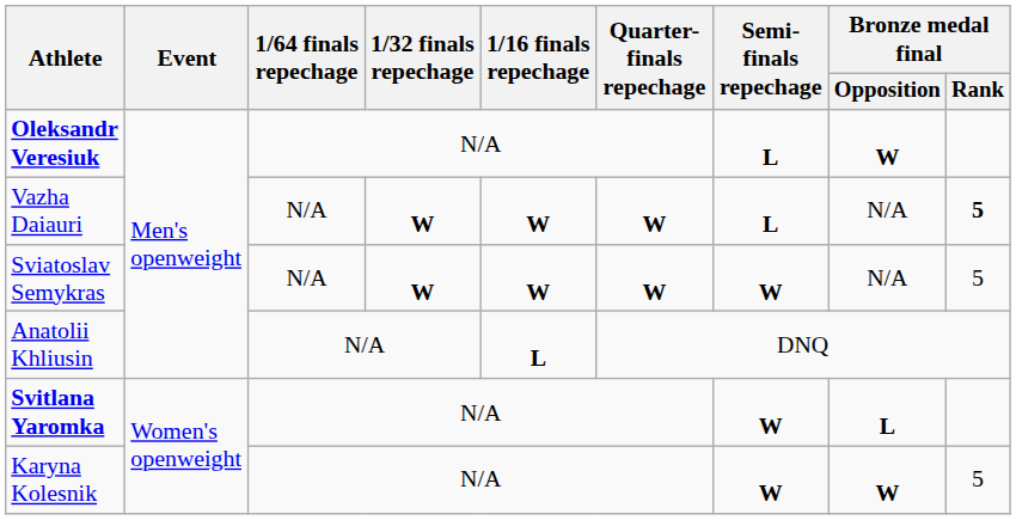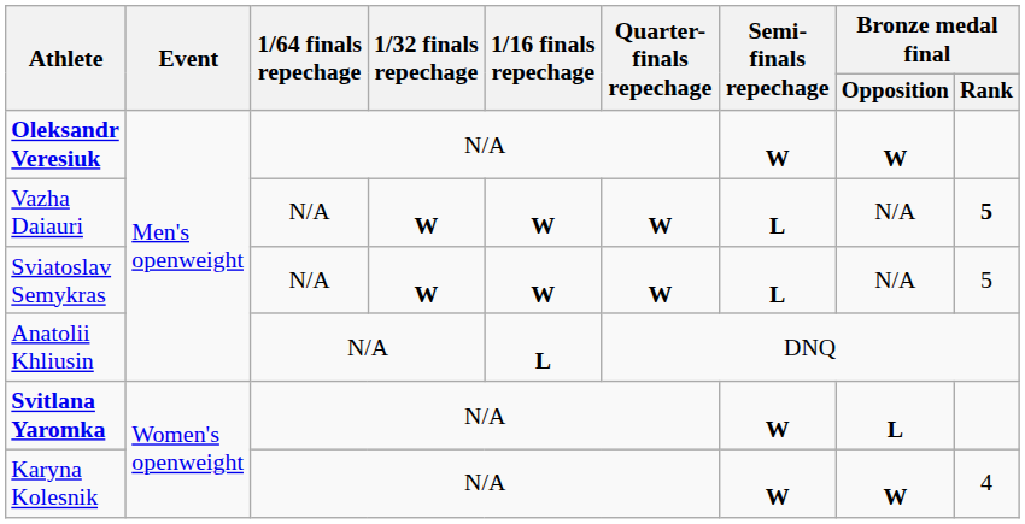Oleksandr Veresiuk | Semi-finals repechage: L -> W
Sviatoslav Semykras | Semi-finals repechage: W -> L
Karyna Kolesnik | Bronze medal final / Rank: 5 -> 4
